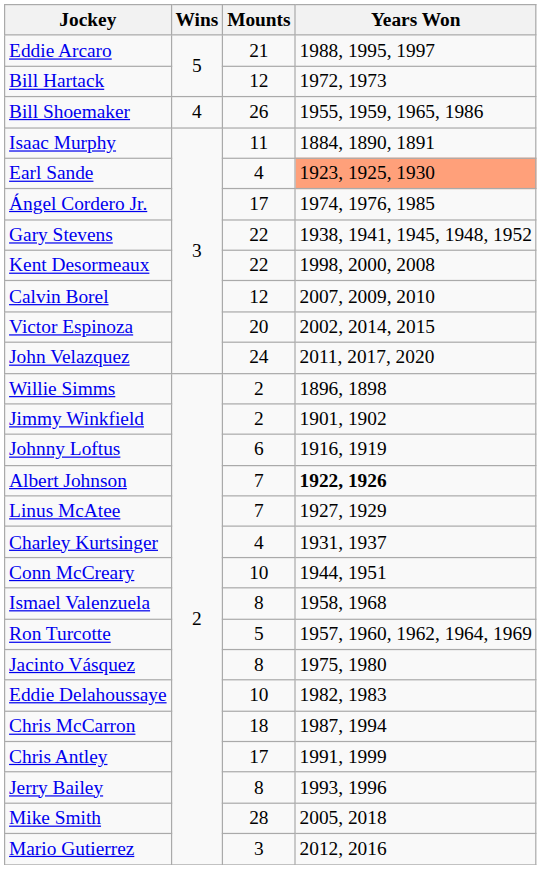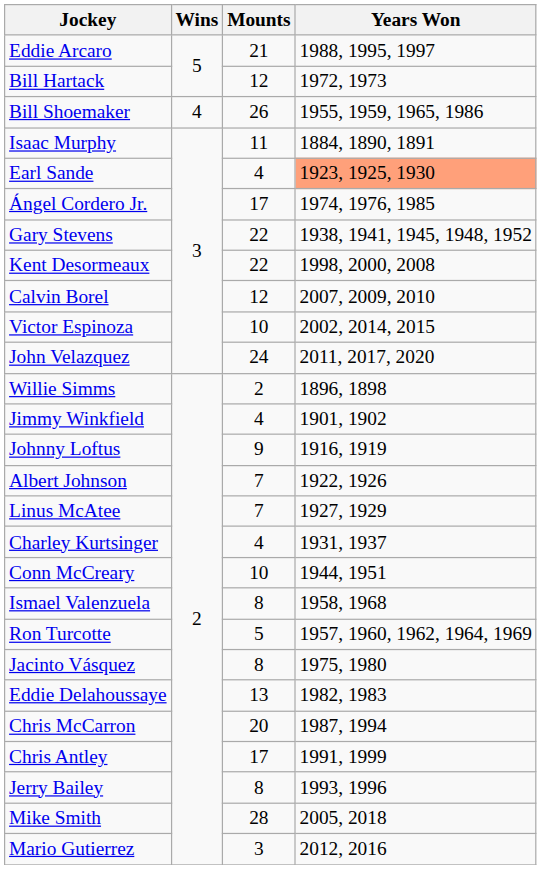Victor Espinoza | Mounts: 20 -> 10
Jimmy Winkfield | Mounts: 2 -> 4
Johnny Loftus | Mounts: 6 -> 9
Albert Johnson | Years Won: bold -> normal
Eddie Delahoussaye | Mounts: 10 -> 13
Chris McCarron | Mounts: 18 -> 20
